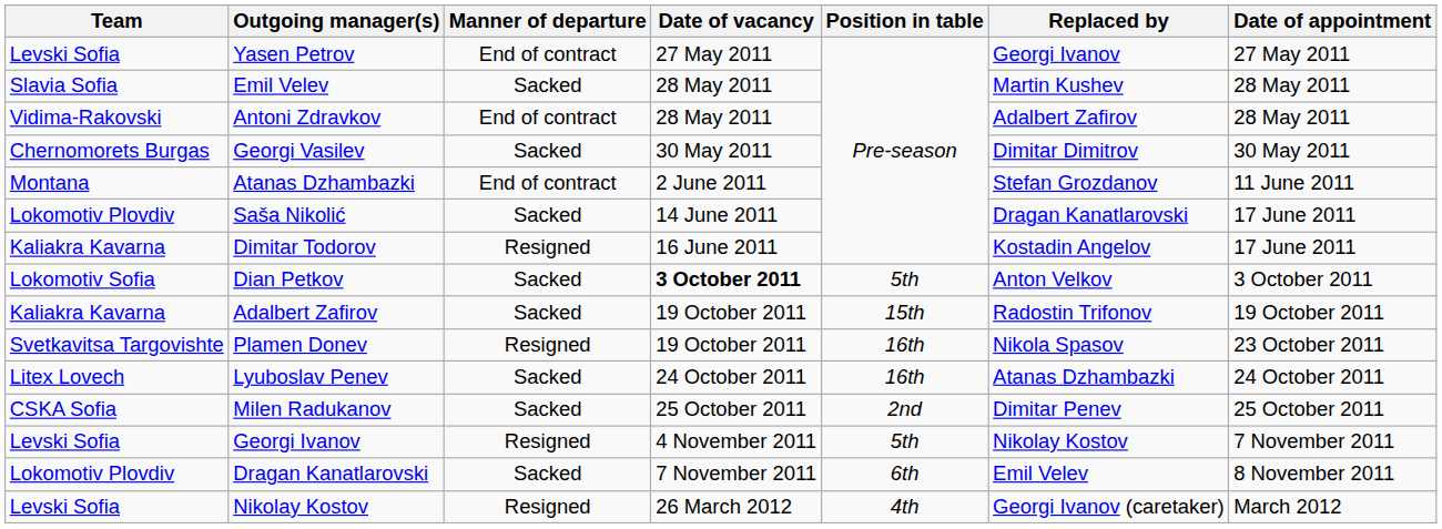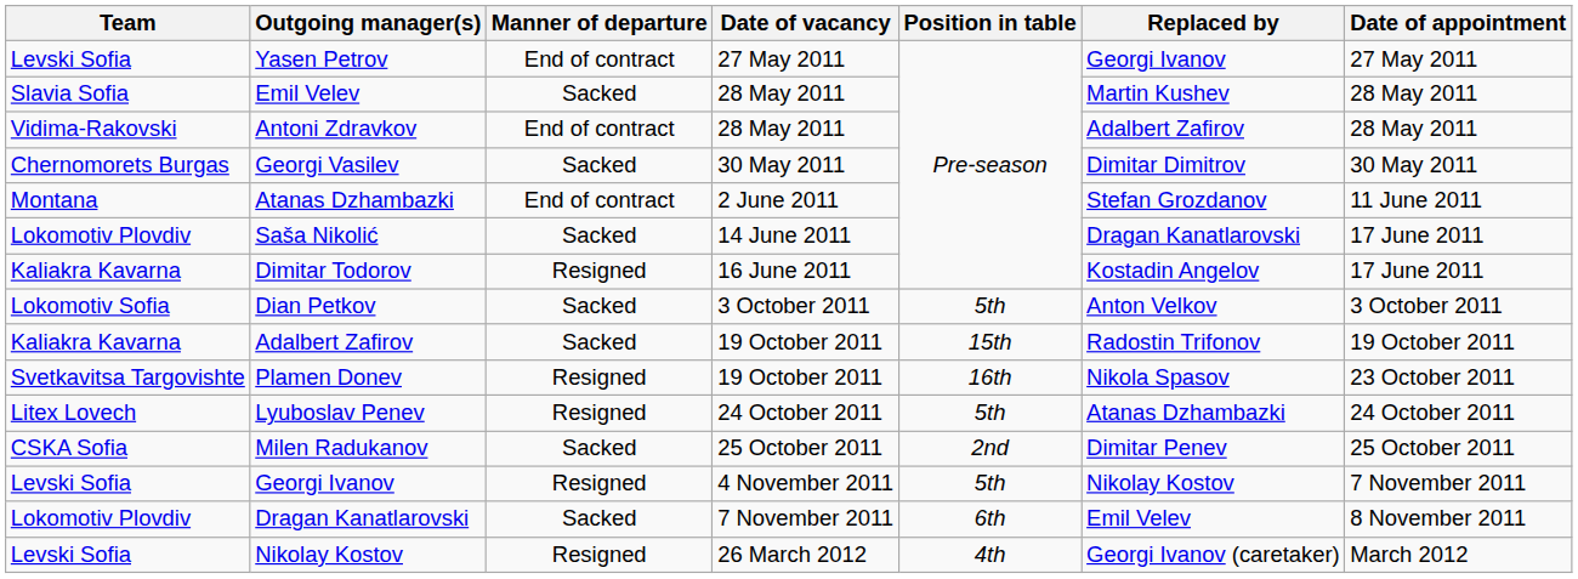Dian Petkov | Date of vacancy: bold -> normal
Lyuboslav Penev | Manner of departure: Sacked -> Resigned
Lyuboslav Penev | Position in table: 16th -> 5th
